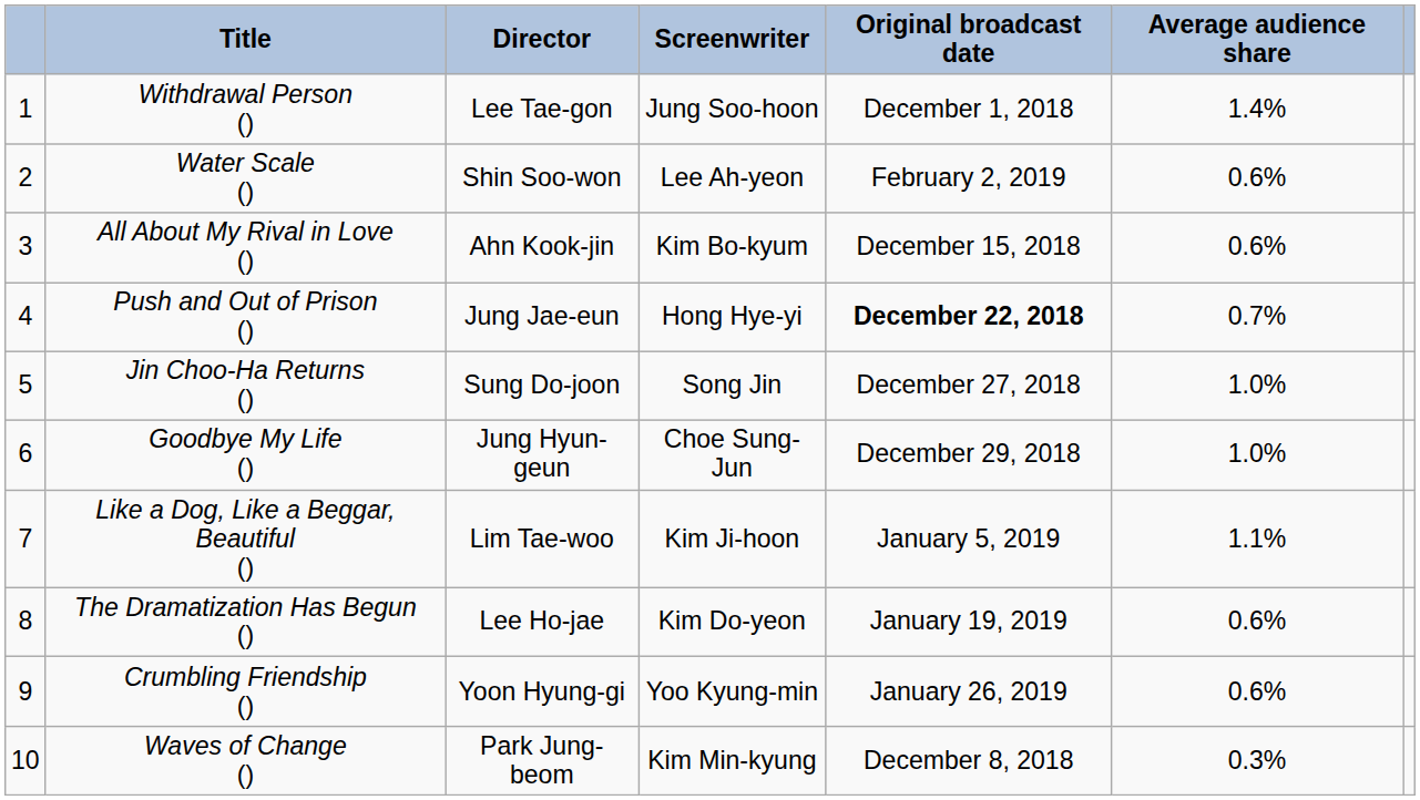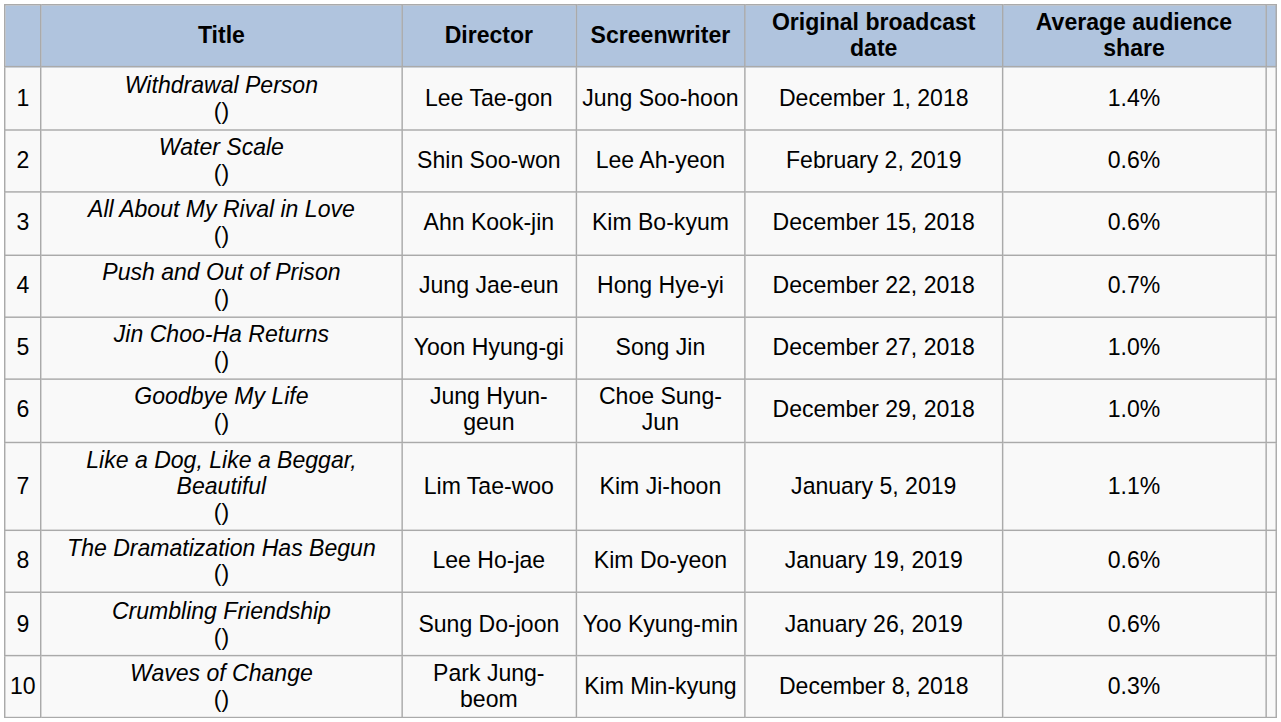Push and Out of Prison () | column 5: bold -> normal
Jin Choo-Ha Returns () | column 3: Sung Do-joon -> Yoon Hyung-gi
Crumbling Friendship () | column 3: Yoon Hyung-gi -> Sung Do-joon
